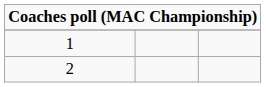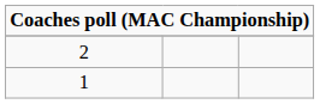rows swapped: 1 <-> 2
